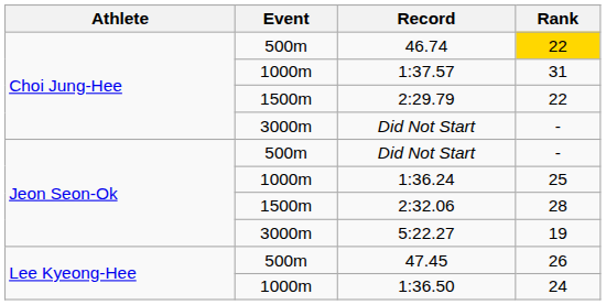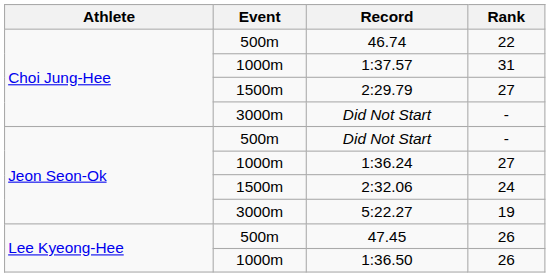46.74 | Rank: gold background -> no background
2:29.79 | Rank: 22 -> 27
1:36.24 | Rank: 25 -> 27
2:32.06 | Rank: 28 -> 24
1:36.50 | Rank: 24 -> 26
